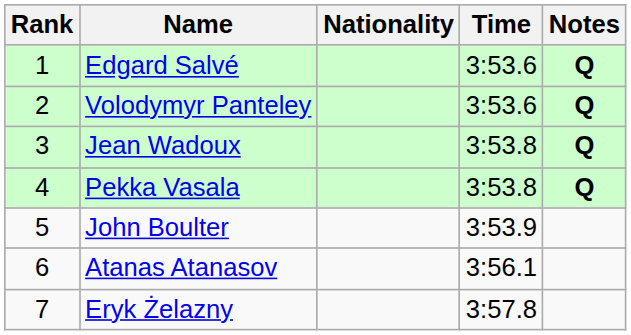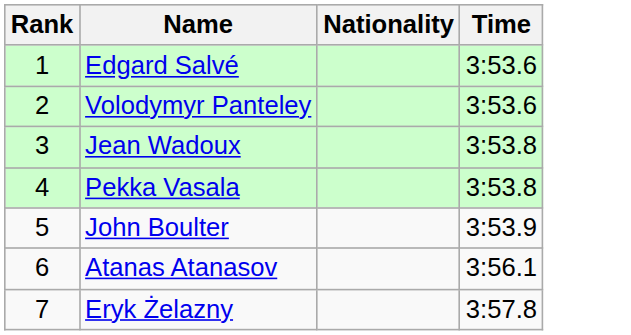- column: Notes | Q | Q | Q | Q
